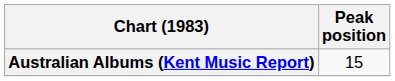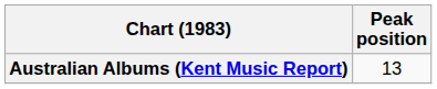Australian Albums (Kent Music Report) | Peak position: 15 -> 13
